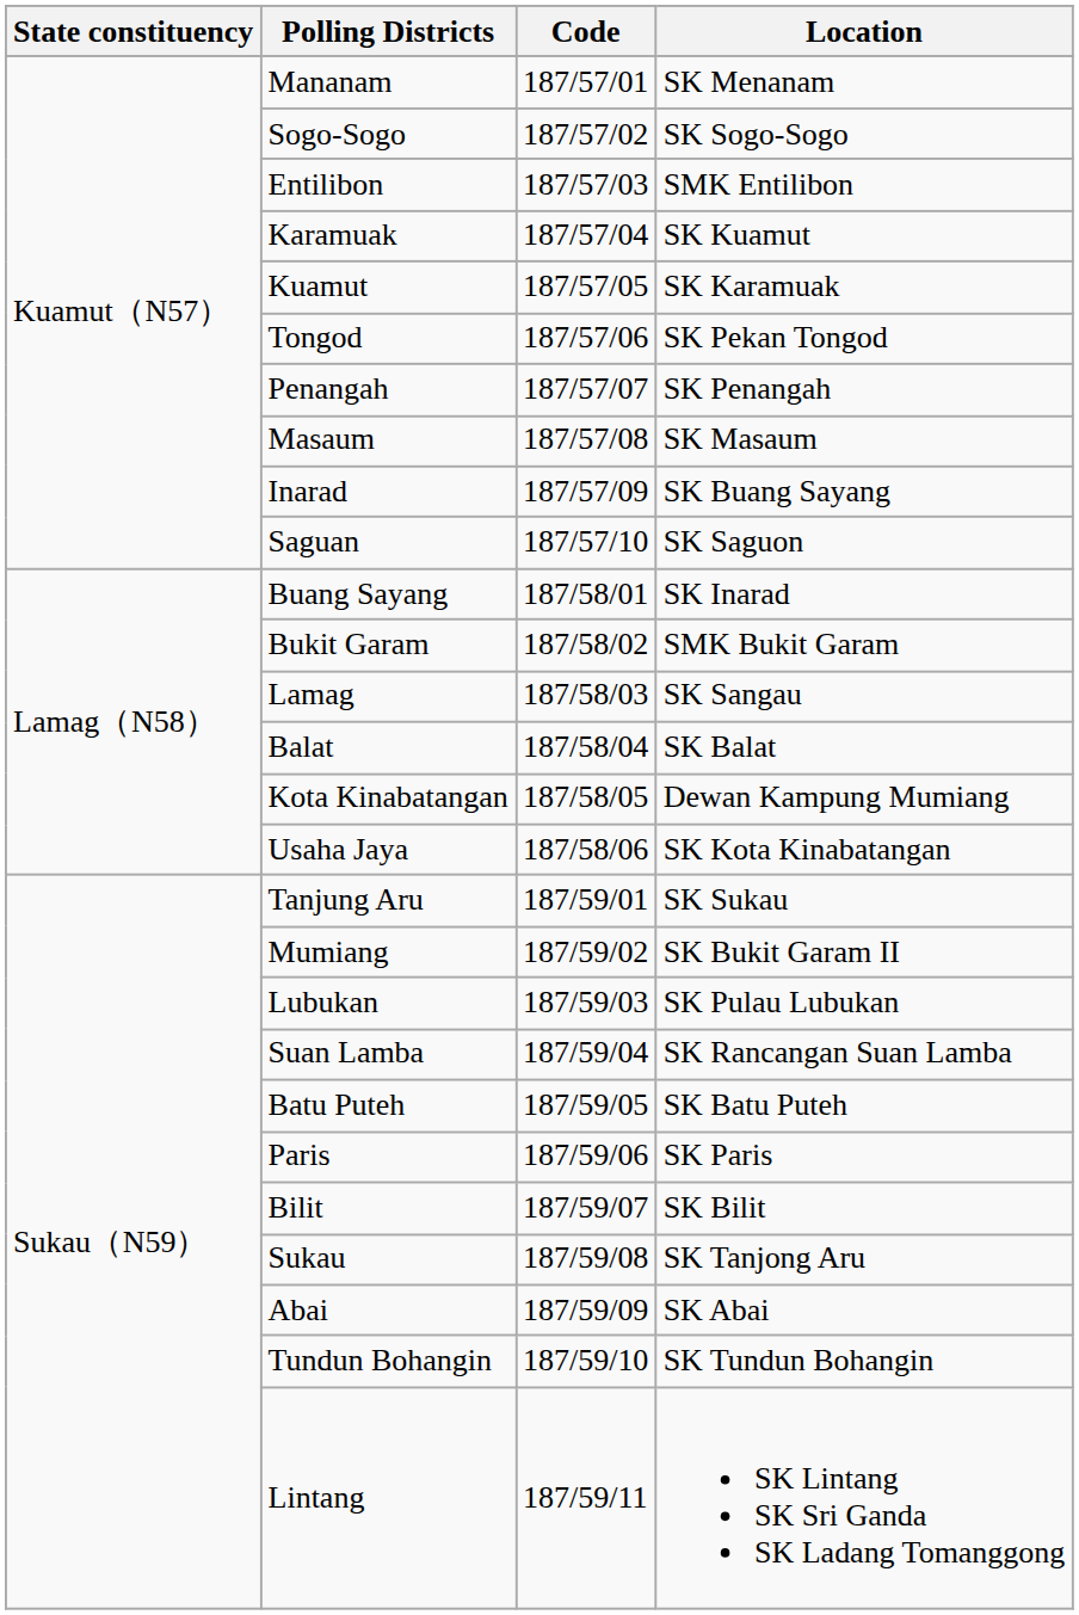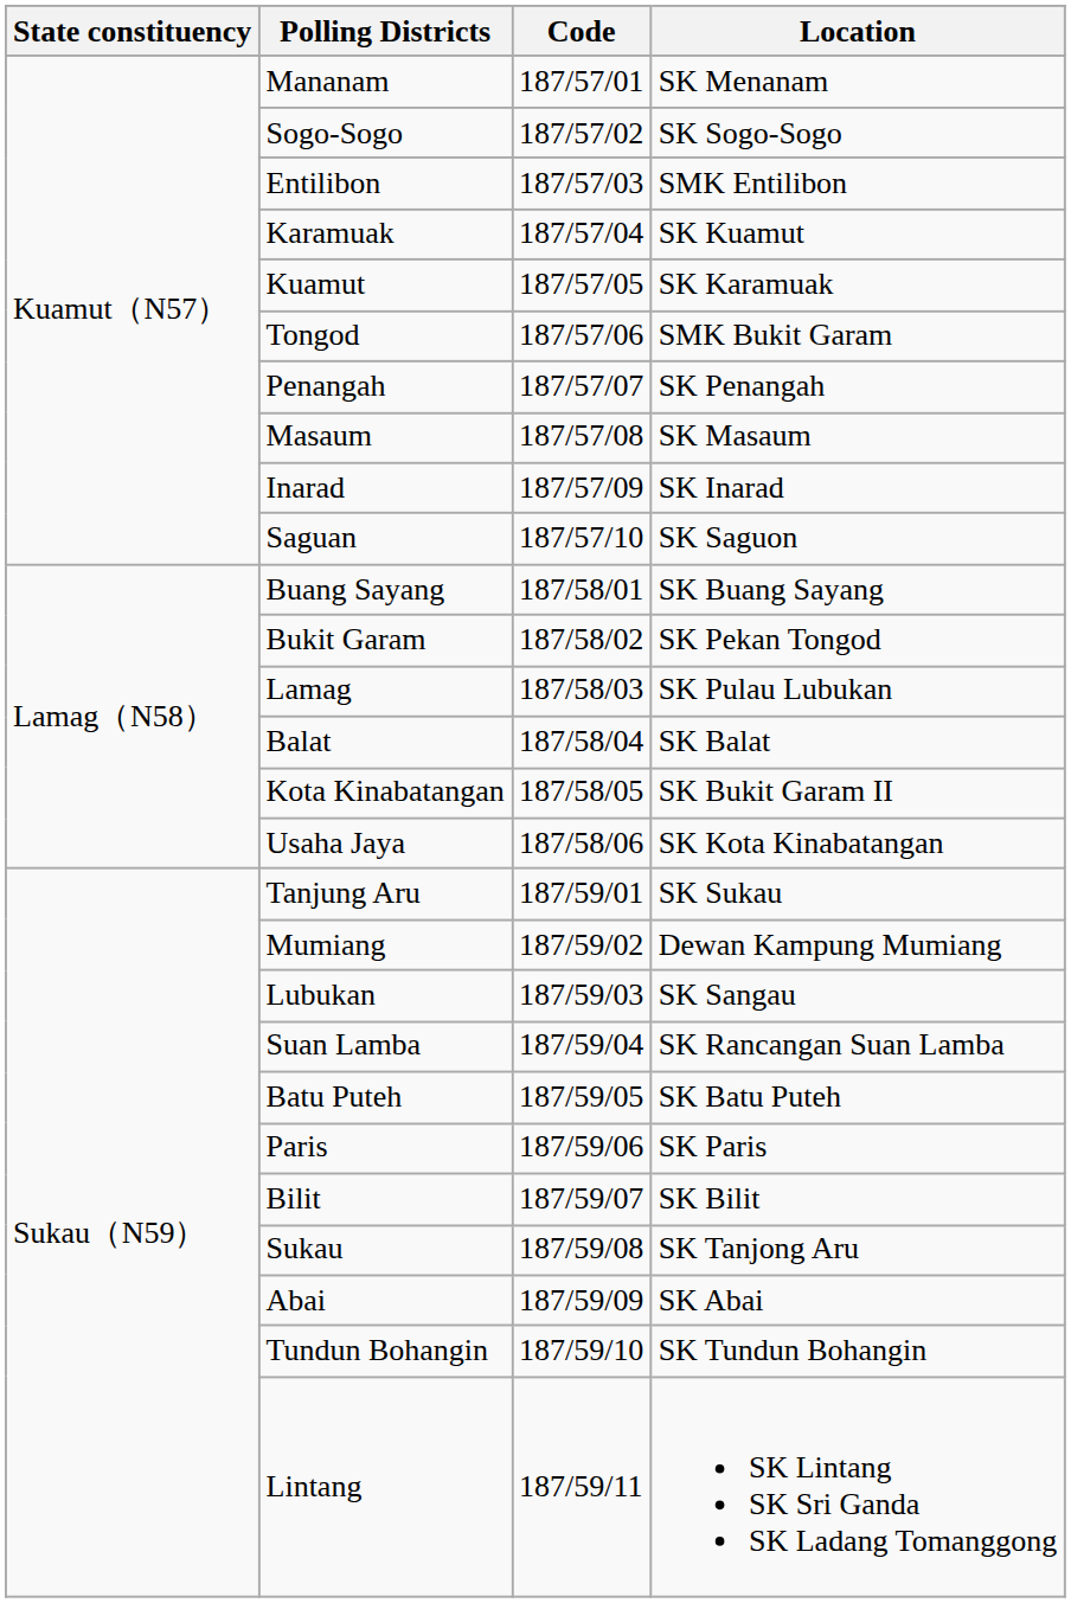Tongod | Location: SK Pekan Tongod -> SMK Bukit Garam
Inarad | Location: SK Buang Sayang -> SK Inarad
Buang Sayang | Location: SK Inarad -> SK Buang Sayang
Bukit Garam | Location: SMK Bukit Garam -> SK Pekan Tongod
Lamag | Location: SK Sangau -> SK Pulau Lubukan
Kota Kinabatangan | Location: Dewan Kampung Mumiang -> SK Bukit Garam II
Mumiang | Location: SK Bukit Garam II -> Dewan Kampung Mumiang
Lubukan | Location: SK Pulau Lubukan -> SK Sangau
